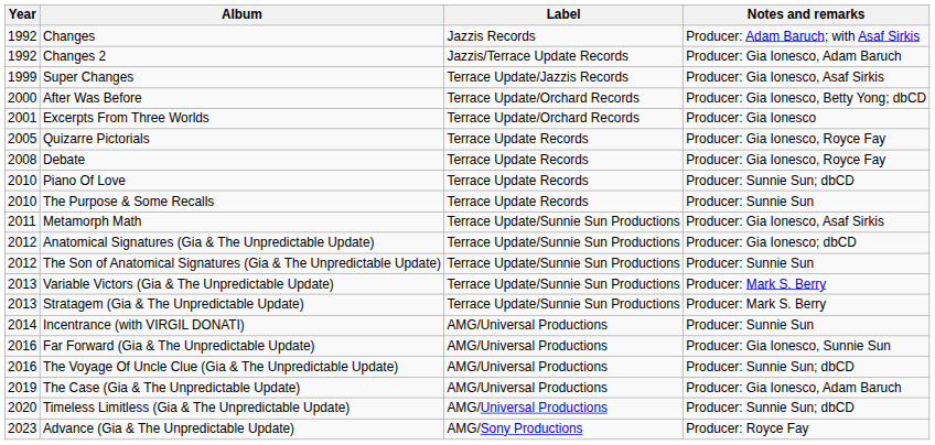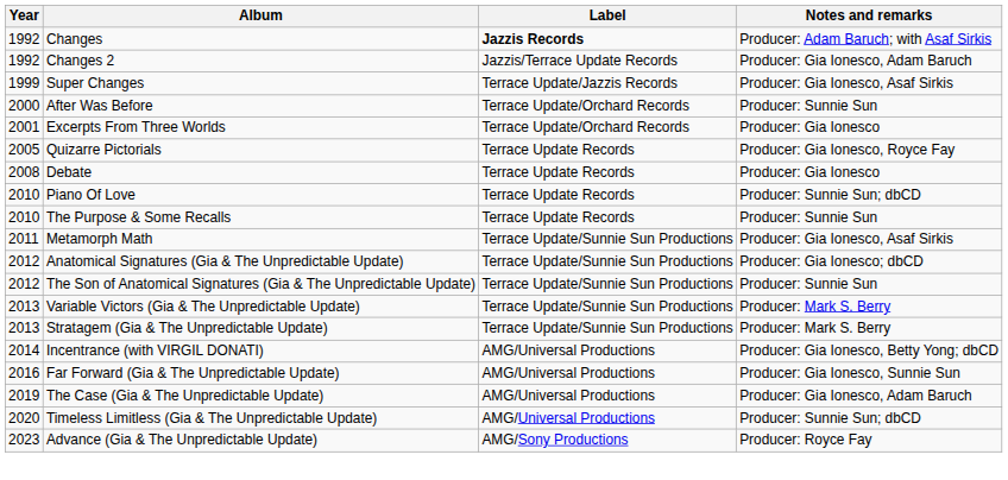Changes | Label: normal -> bold
After Was Before | Notes and remarks: Producer: Gia Ionesco, Betty Yong; dbCD -> Producer: Sunnie Sun
Debate | Notes and remarks: Producer: Gia Ionesco, Royce Fay -> Producer: Gia Ionesco
Incentrance (with VIRGIL DONATI) | Notes and remarks: Producer: Sunnie Sun -> Producer: Gia Ionesco, Betty Yong; dbCD
- row: 2016 | The Voyage Of Uncle Clue (Gia & The Unpredictable Update) | AMG/Universal Productions | Producer: Sunnie Sun; dbCD
